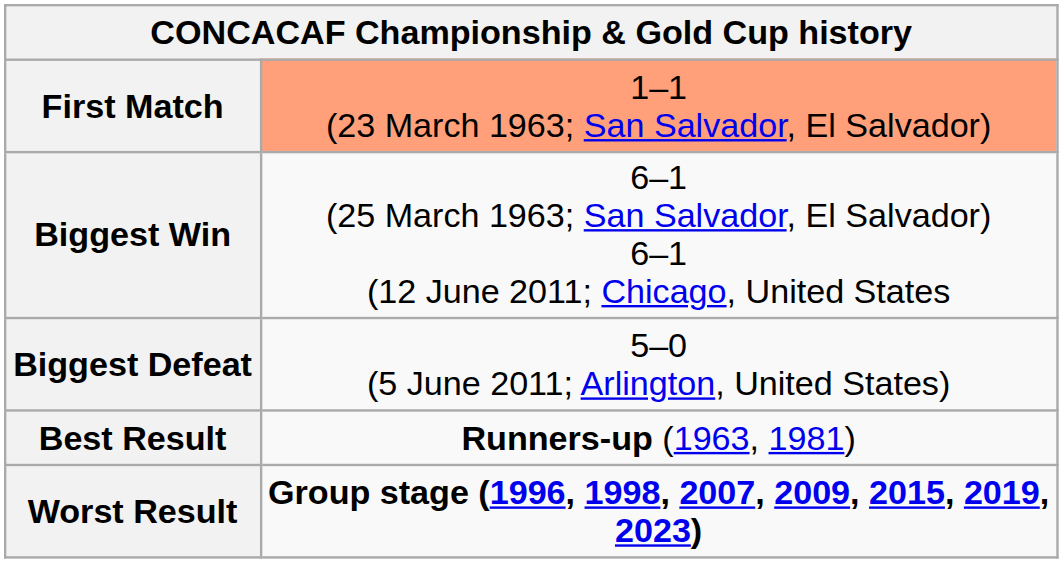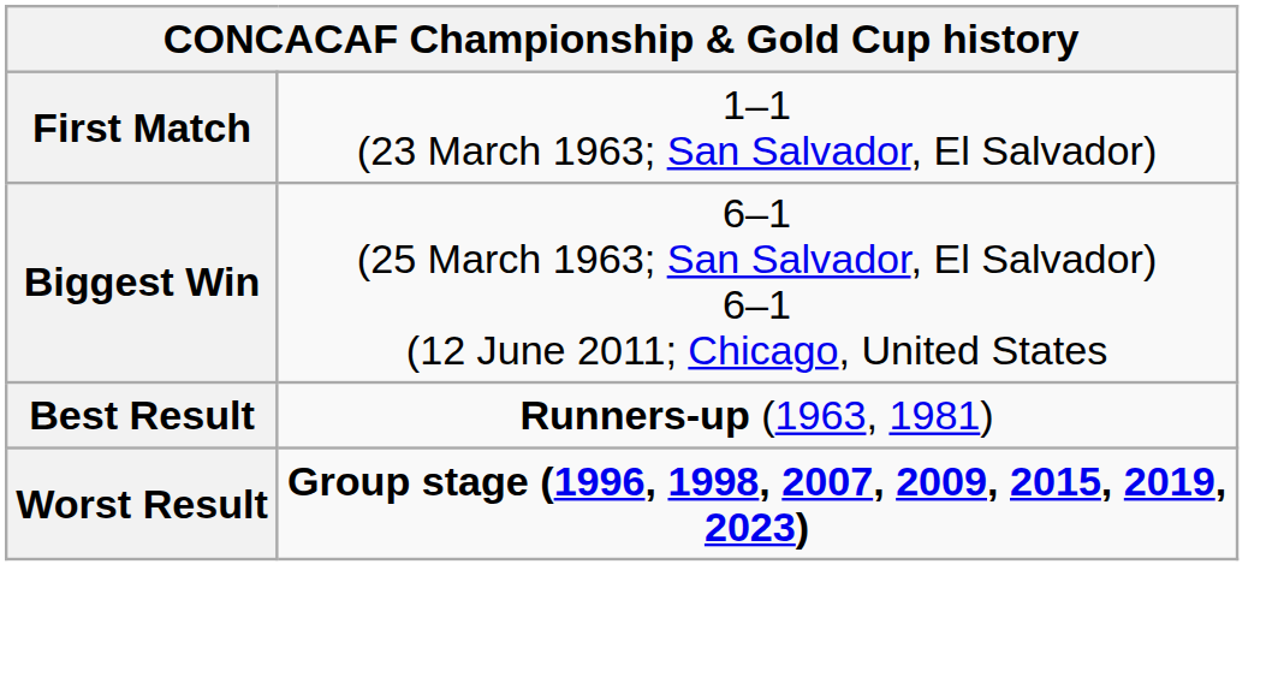First Match | column 2: lightsalmon background -> no background
- row: Biggest Defeat | 5–0 (5 June 2011; Arlington, United States)
